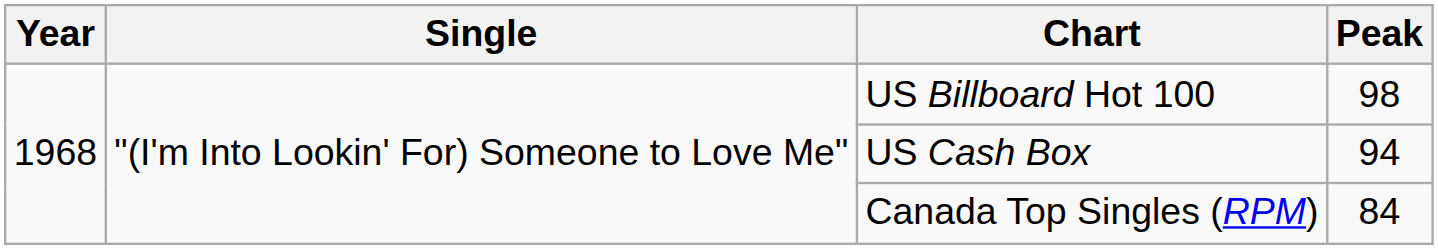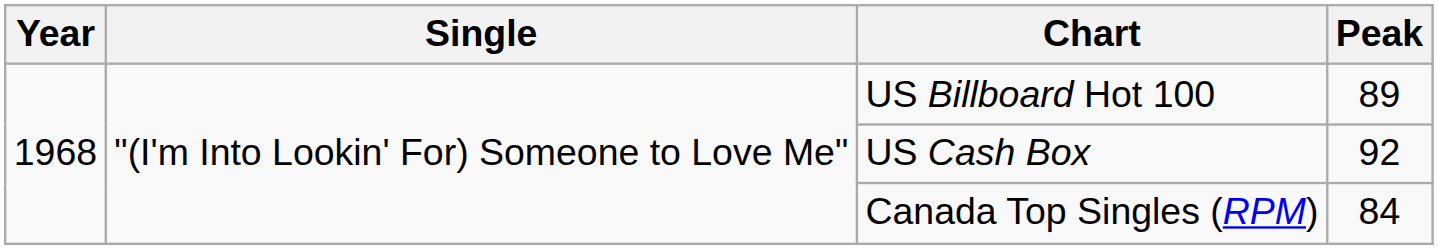US Billboard Hot 100 | Peak: 98 -> 89
US Cash Box | Peak: 94 -> 92
